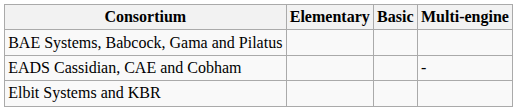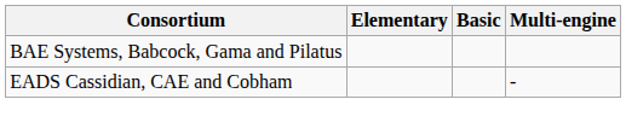- row: Elbit Systems and KBR
